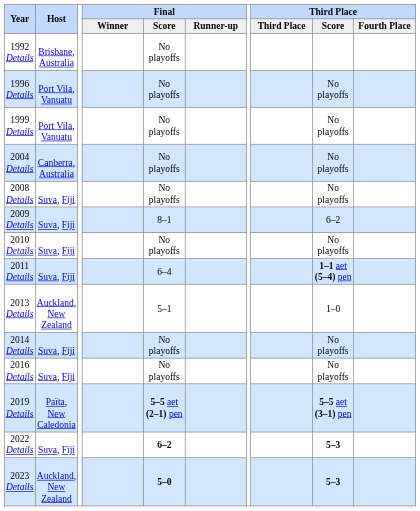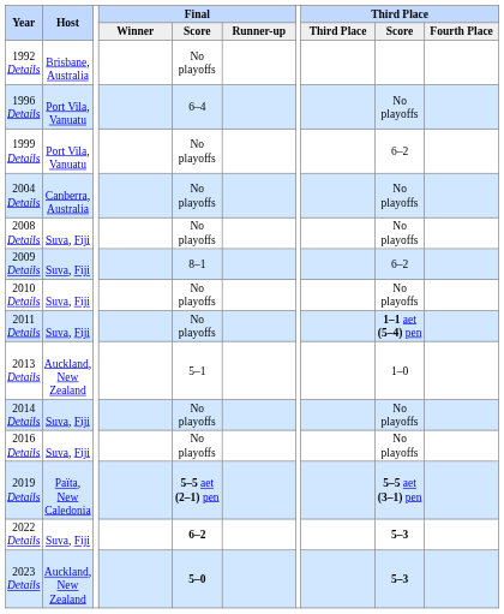1996 Details | Final / Score: No playoffs -> 6–4
1999 Details | Third Place / Score: No playoffs -> 6–2
2011 Details | Final / Score: 6–4 -> No playoffs
